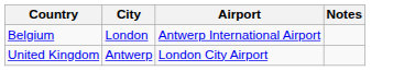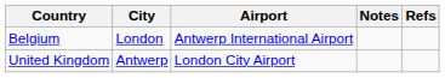+ column: Refs
